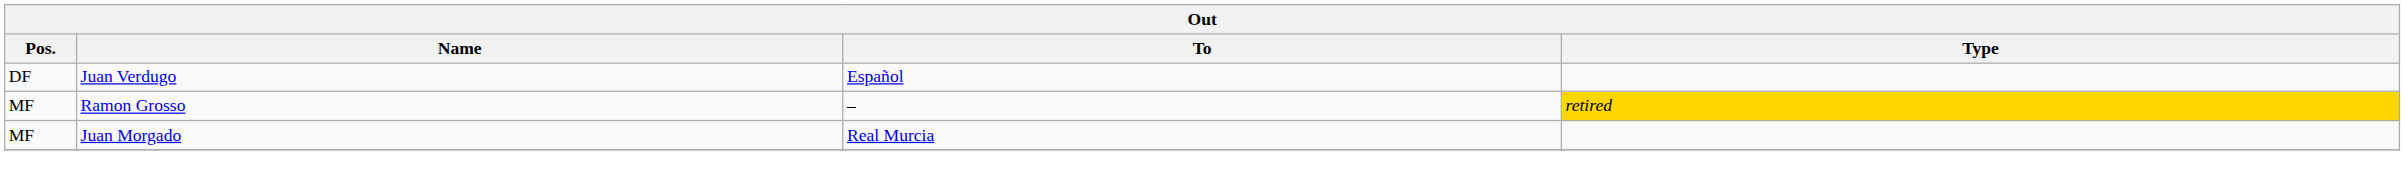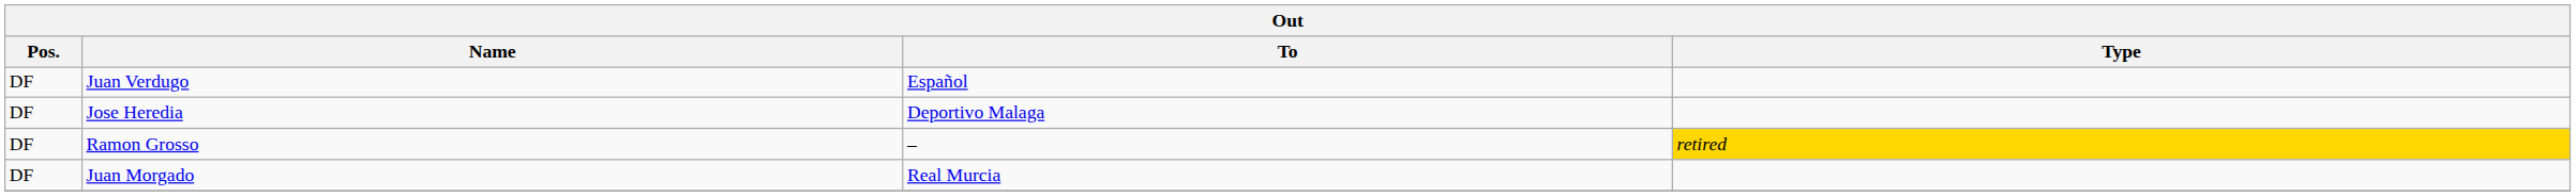+ row: DF | Jose Heredia | Deportivo Malaga
Ramon Grosso | Pos.: MF -> DF
Juan Morgado | Pos.: MF -> DF
